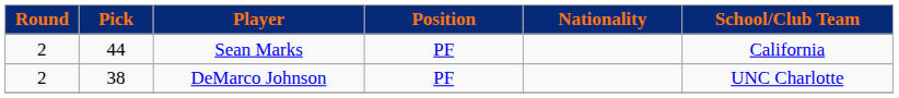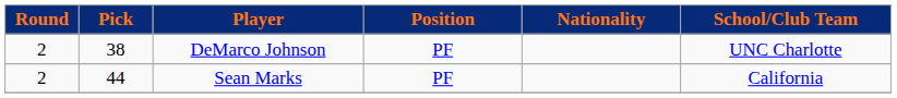rows swapped: DeMarco Johnson <-> Sean Marks
